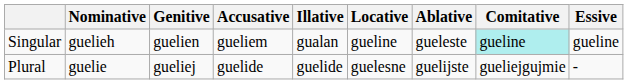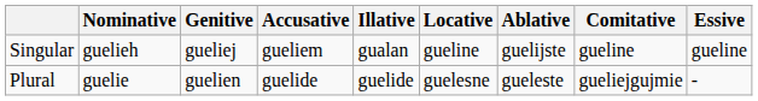Singular | Genitive: guelien -> gueliej
Singular | Ablative: gueleste -> guelijste
Singular | Comitative: paleturquoise background -> no background
Plural | Genitive: gueliej -> guelien
Plural | Ablative: guelijste -> gueleste
